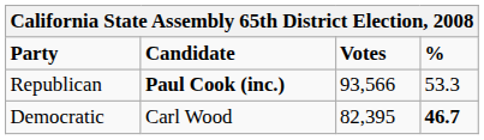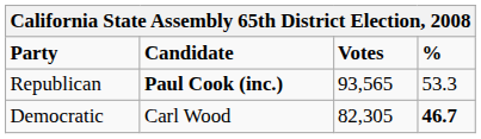Republican | Votes: 93,566 -> 93,565
Democratic | Votes: 82,395 -> 82,305
